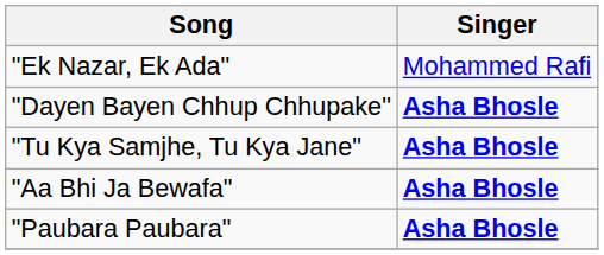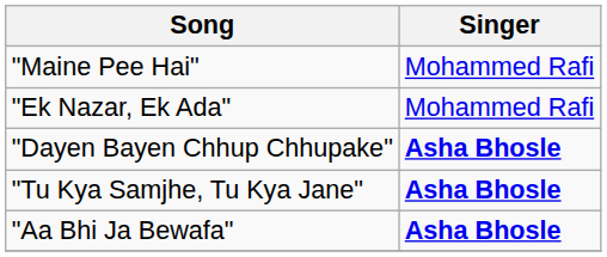+ row: "Maine Pee Hai" | Mohammed Rafi
- row: "Paubara Paubara" | Asha Bhosle
